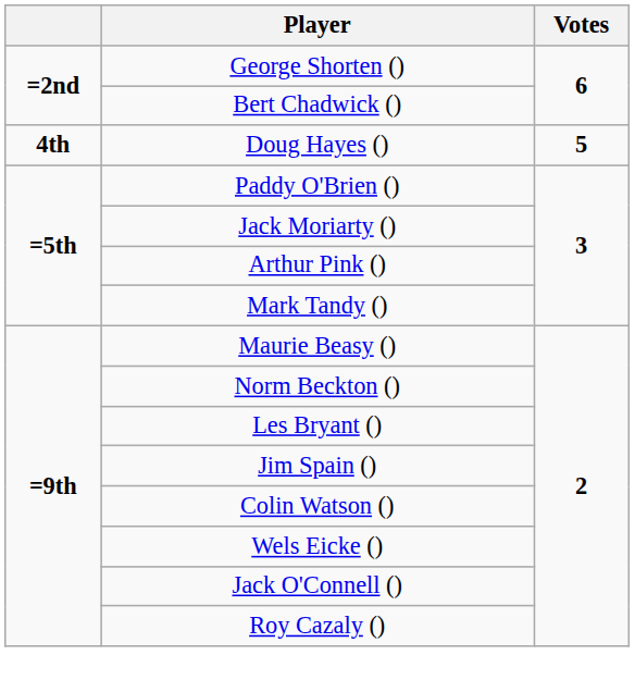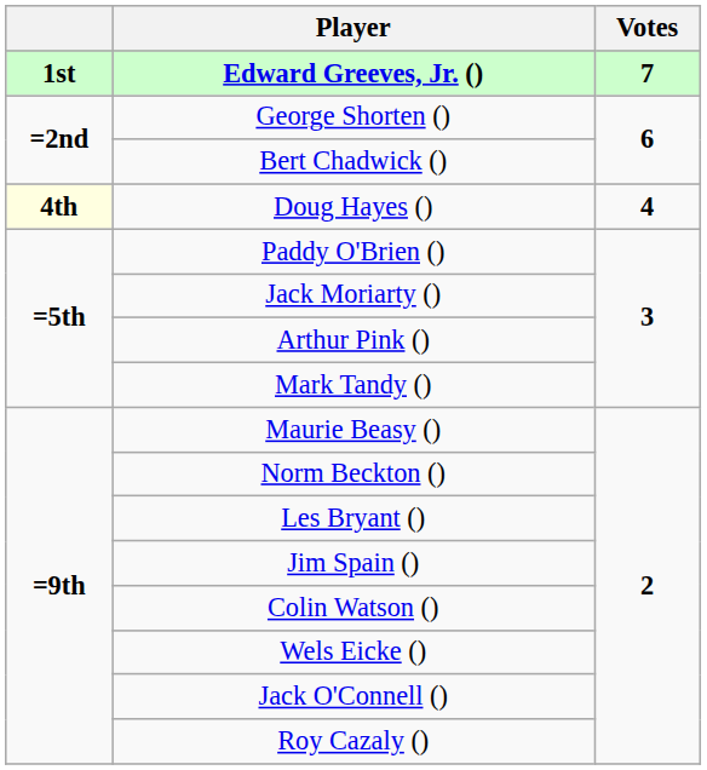+ row: 1st | Edward Greeves, Jr. () | 7
Doug Hayes () | column 1: no background -> lightyellow background
Doug Hayes () | Votes: 5 -> 4
